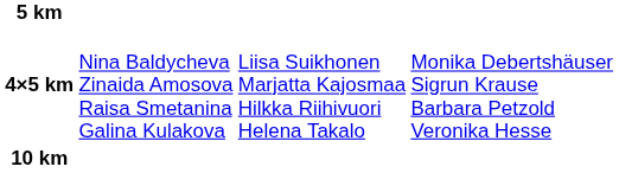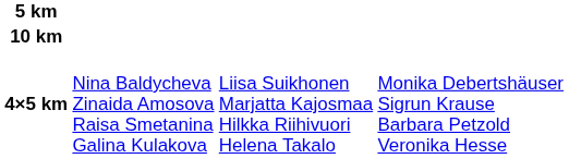rows swapped: 10 km <-> 4×5 km
